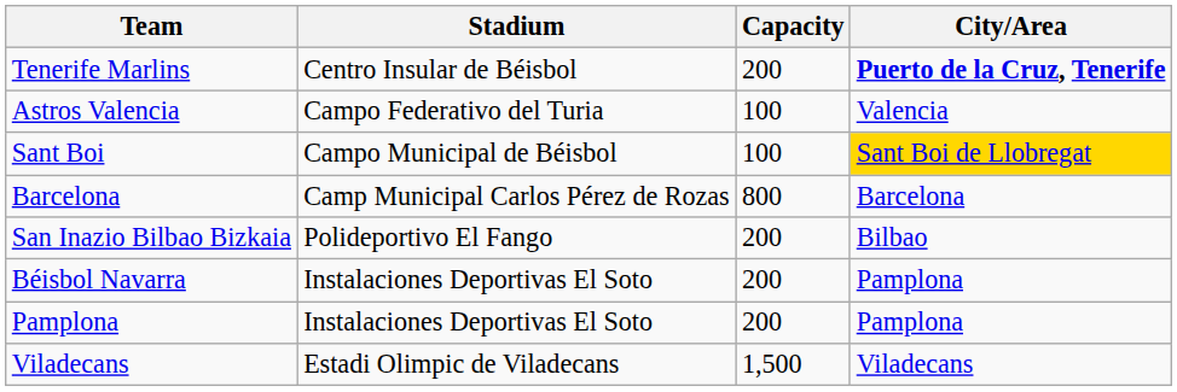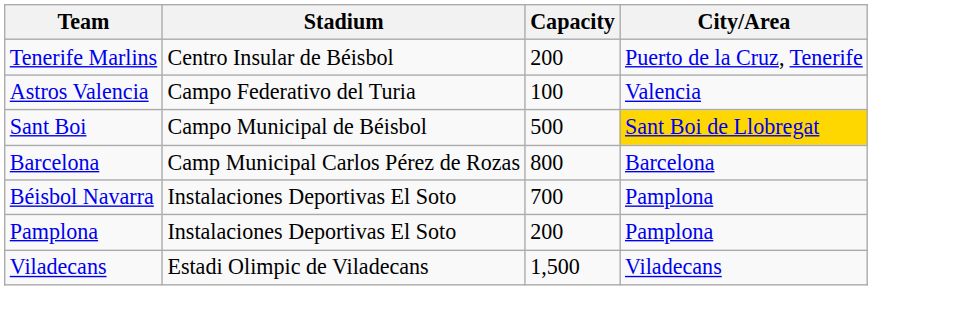Tenerife Marlins | City/Area: bold -> normal
Sant Boi | Capacity: 100 -> 500
- row: San Inazio Bilbao Bizkaia | Polideportivo El Fango | 200 | Bilbao
Béisbol Navarra | Capacity: 200 -> 700
